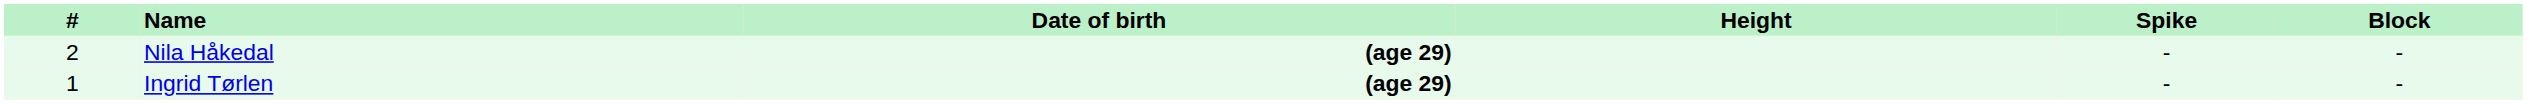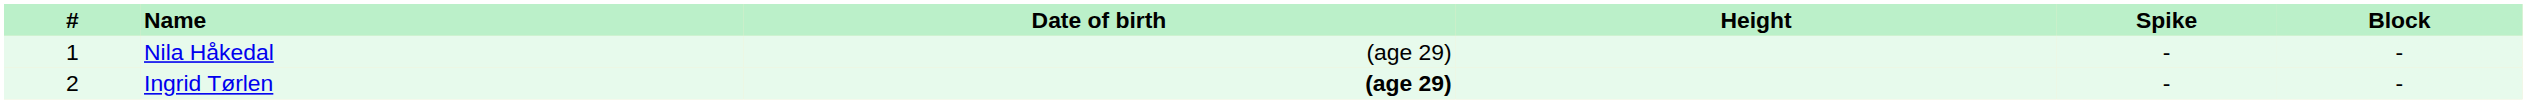Nila Håkedal | #: 2 -> 1
Nila Håkedal | Date of birth: bold -> normal
Ingrid Tørlen | #: 1 -> 2
